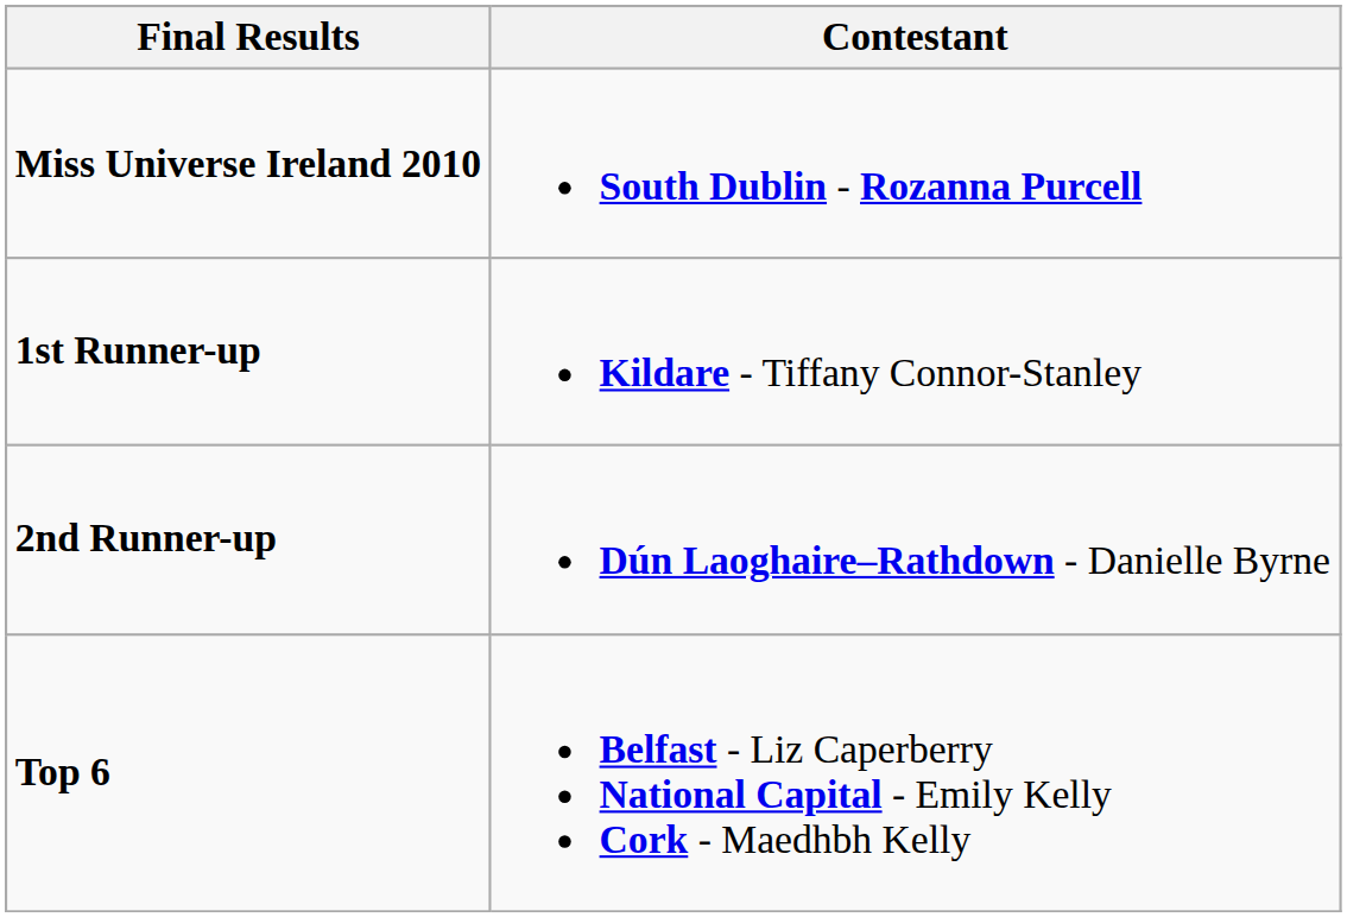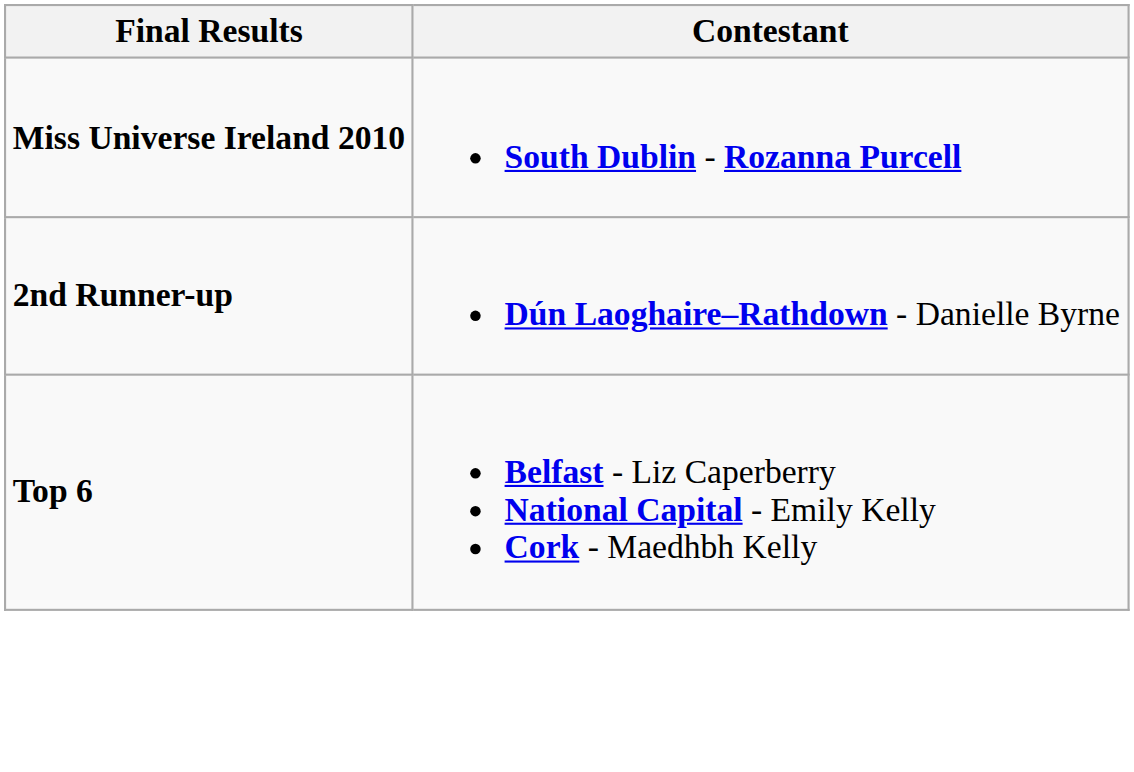- row: 1st Runner-up | Kildare - Tiffany Connor-Stanley
